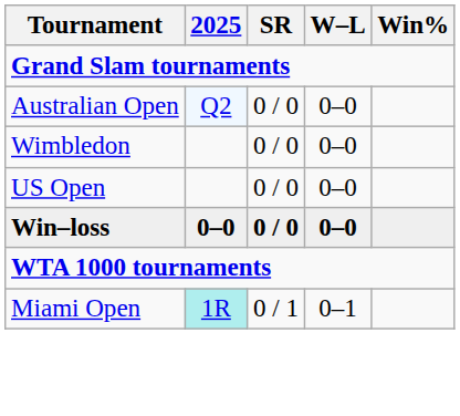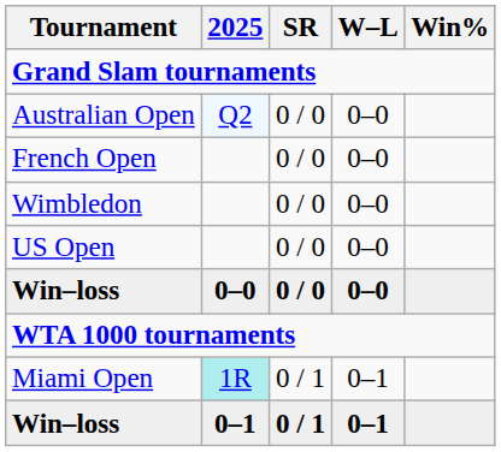+ row: French Open | 0 / 0 | 0–0
+ row: Win–loss | 0–1 | 0 / 1 | 0–1
